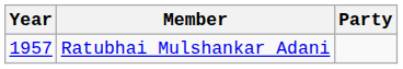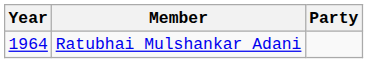Ratubhai Mulshankar Adani | Year: 1957 -> 1964
